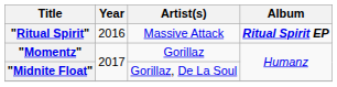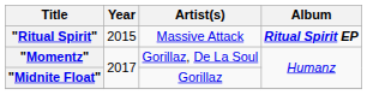"Ritual Spirit" | Year: 2016 -> 2015
"Momentz" | Artist(s): Gorillaz -> Gorillaz, De La Soul
"Midnite Float" | Artist(s): Gorillaz, De La Soul -> Gorillaz
